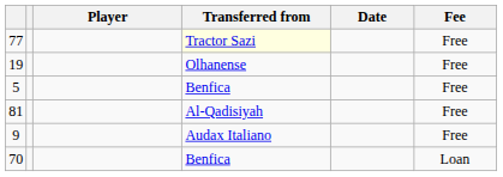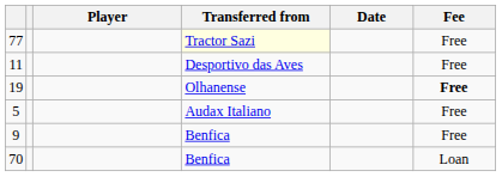+ row: 11 | Desportivo das Aves | Free
19 | Fee: normal -> bold
5 | Transferred from: Benfica -> Audax Italiano
- row: 81 | Al-Qadisiyah | Free
9 | Transferred from: Audax Italiano -> Benfica
